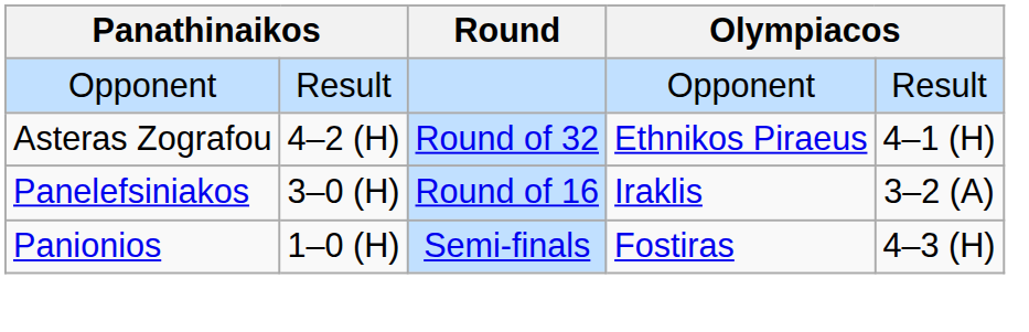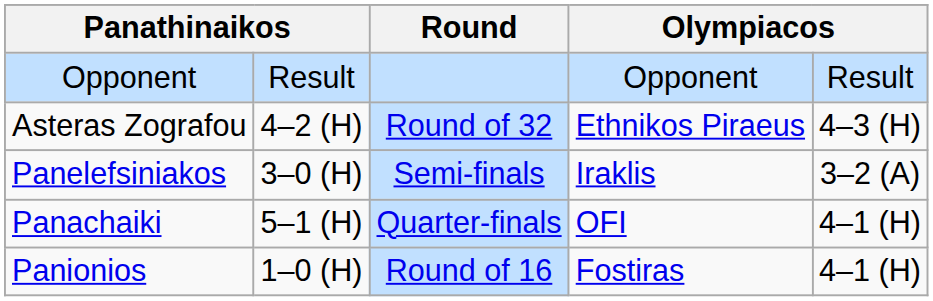Asteras Zografou | column 5: 4–1 (H) -> 4–3 (H)
Panelefsiniakos | Round: Round of 16 -> Semi-finals
+ row: Panachaiki | 5–1 (H) | Quarter-finals | OFI | 4–1 (H)
Panionios | Round: Semi-finals -> Round of 16
Panionios | column 5: 4–3 (H) -> 4–1 (H)
